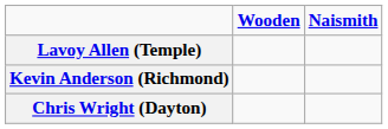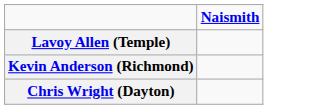- column: Wooden
